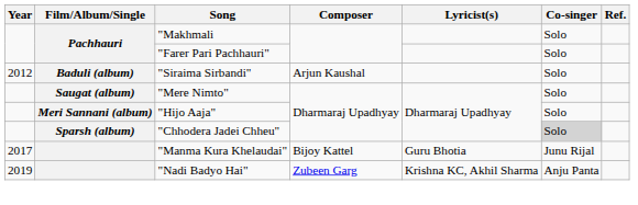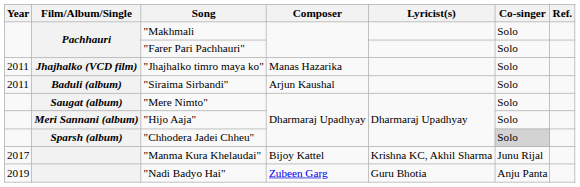+ row: 2011 | Jhajhalko (VCD film) | "Jhajhalko timro maya ko" | Manas Hazarika | Solo
"Siraima Sirbandi" | Year: 2012 -> 2011
"Manma Kura Khelaudai" | Lyricist(s): Guru Bhotia -> Krishna KC, Akhil Sharma
"Nadi Badyo Hai" | Lyricist(s): Krishna KC, Akhil Sharma -> Guru Bhotia
